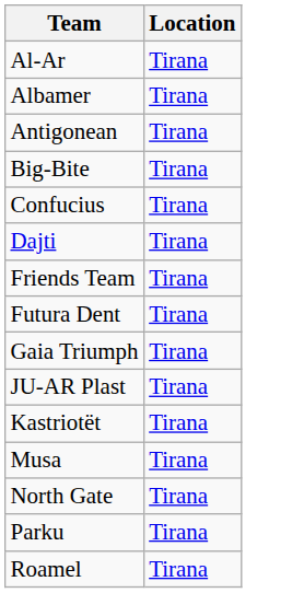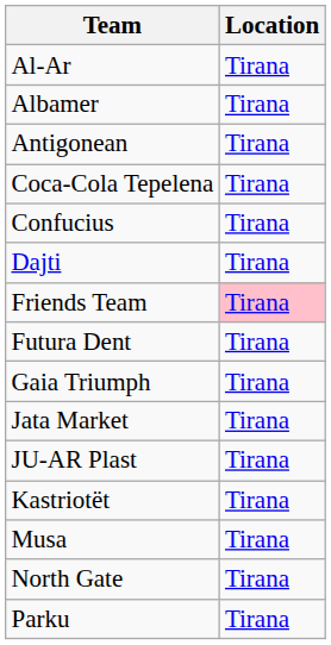- row: Big-Bite | Tirana
+ row: Coca-Cola Tepelena | Tirana
Friends Team | Location: no background -> pink background
+ row: Jata Market | Tirana
- row: Roamel | Tirana
